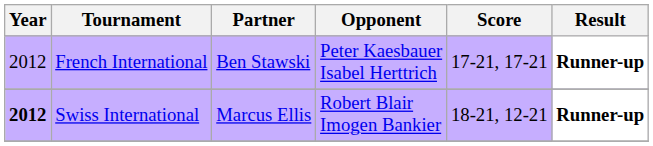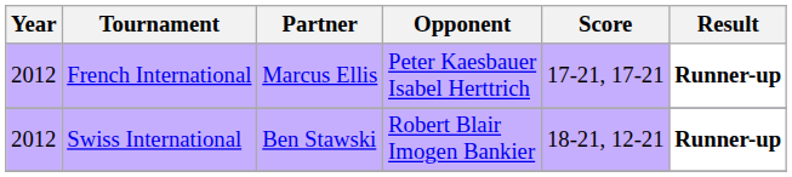French International | Partner: Ben Stawski -> Marcus Ellis
Swiss International | Year: bold -> normal
Swiss International | Partner: Marcus Ellis -> Ben Stawski
